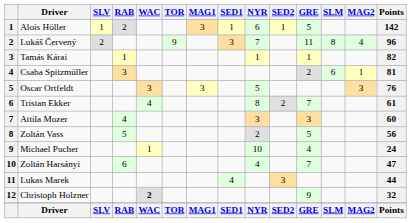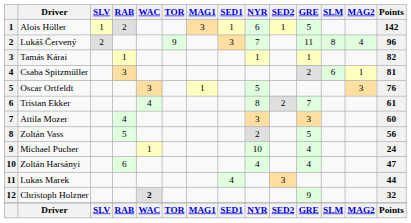Oscar Ortfeldt | MAG1: 3 -> 1
Zoltán Harsányi | GRE: 7 -> 4
